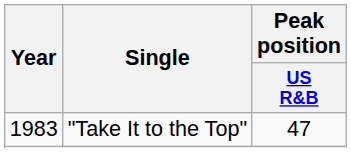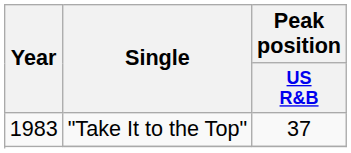"Take It to the Top" | Peak position / US R&B: 47 -> 37
